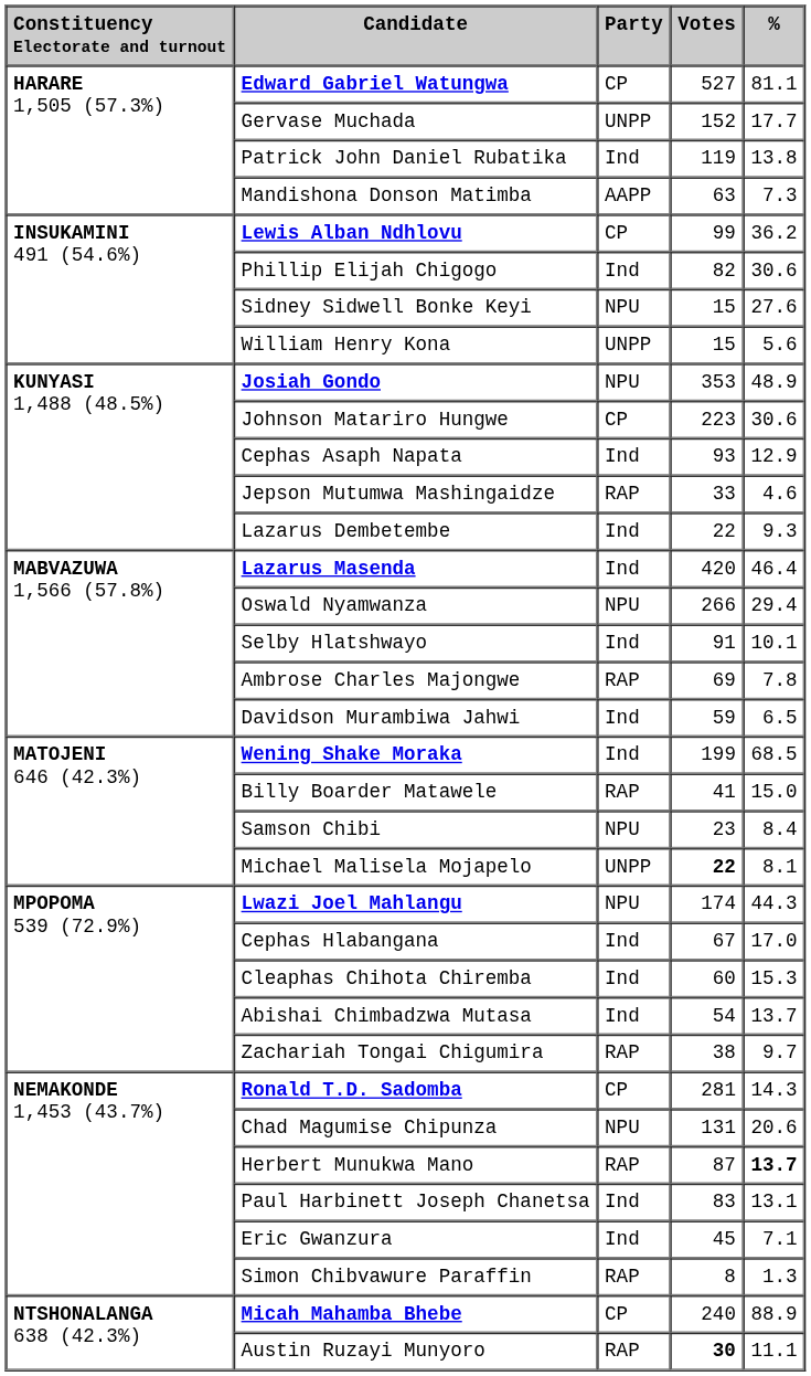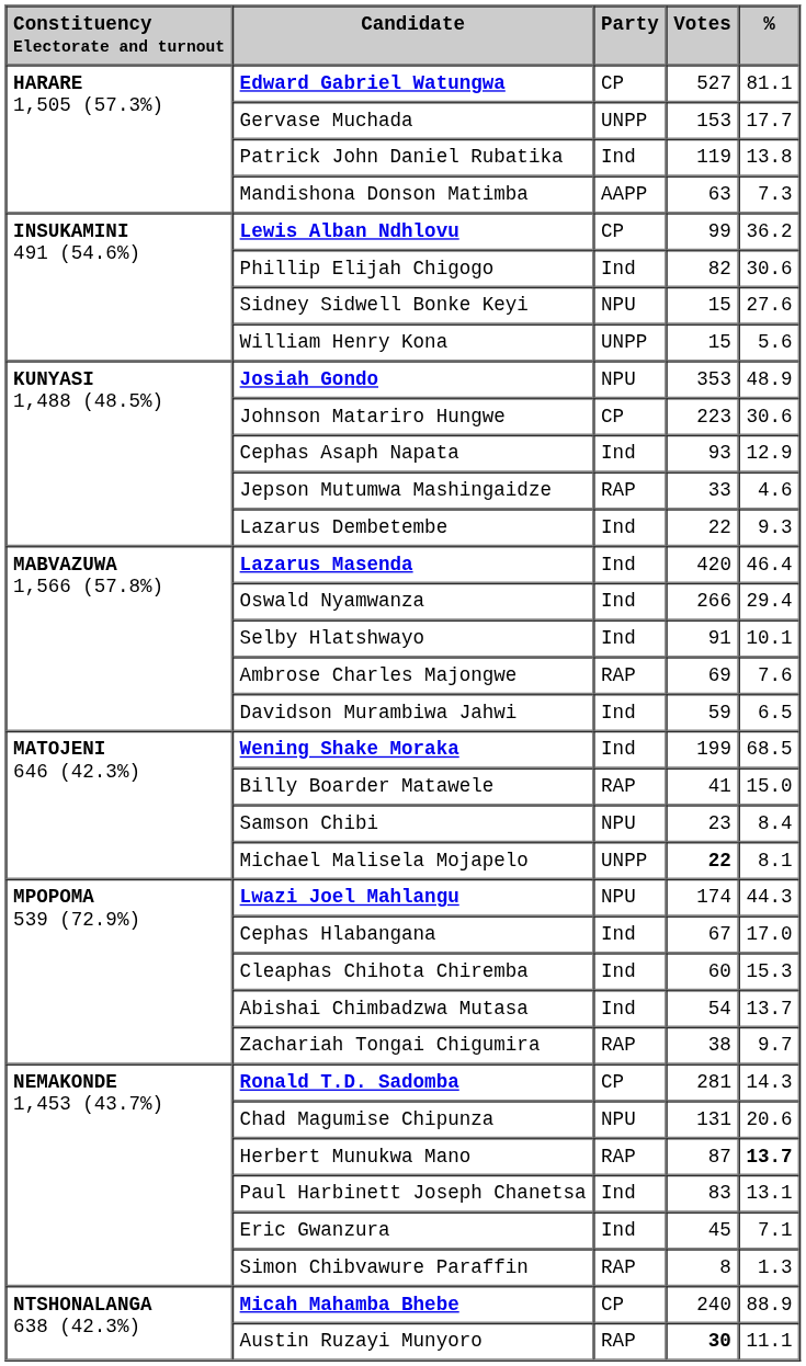Gervase Muchada | Votes: 152 -> 153
Oswald Nyamwanza | Party: NPU -> Ind
Ambrose Charles Majongwe | %: 7.8 -> 7.6
